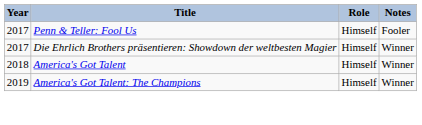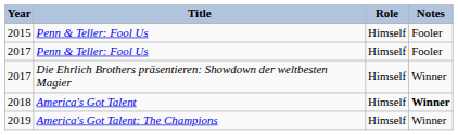+ row: 2015 | Penn & Teller: Fool Us | Himself | Fooler
2018 | Notes: normal -> bold
